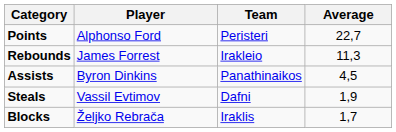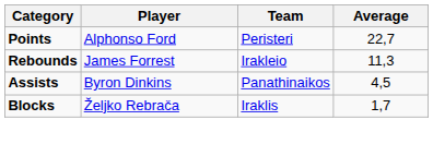- row: Steals | Vassil Evtimov | Dafni | 1,9
